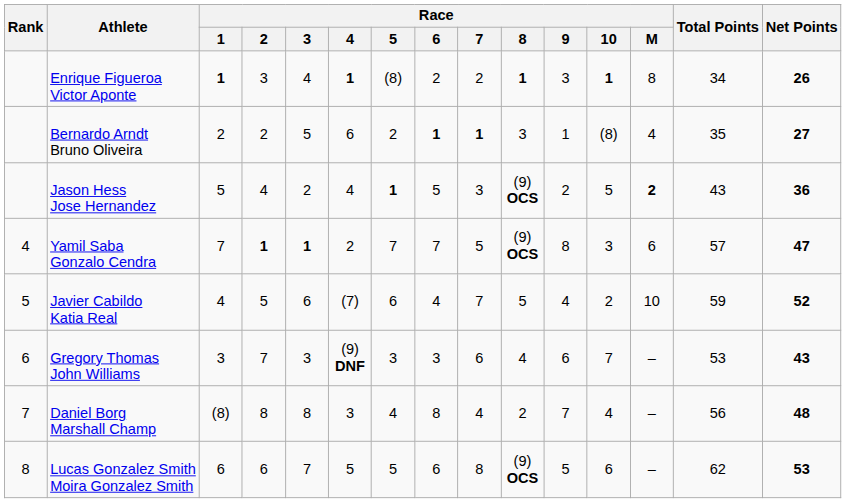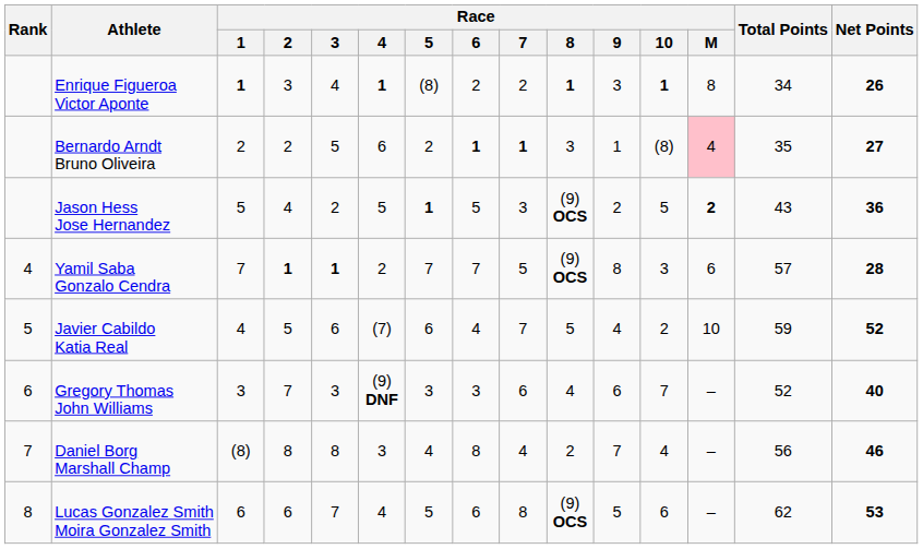Bernardo Arndt Bruno Oliveira | Race / M: no background -> pink background
Jason Hess Jose Hernandez | Race / 4: 4 -> 5
Yamil Saba Gonzalo Cendra | Net Points: 47 -> 28
Gregory Thomas John Williams | Total Points: 53 -> 52
Gregory Thomas John Williams | Net Points: 43 -> 40
Daniel Borg Marshall Champ | Net Points: 48 -> 46
Lucas Gonzalez Smith Moira Gonzalez Smith | Race / 4: 5 -> 4
